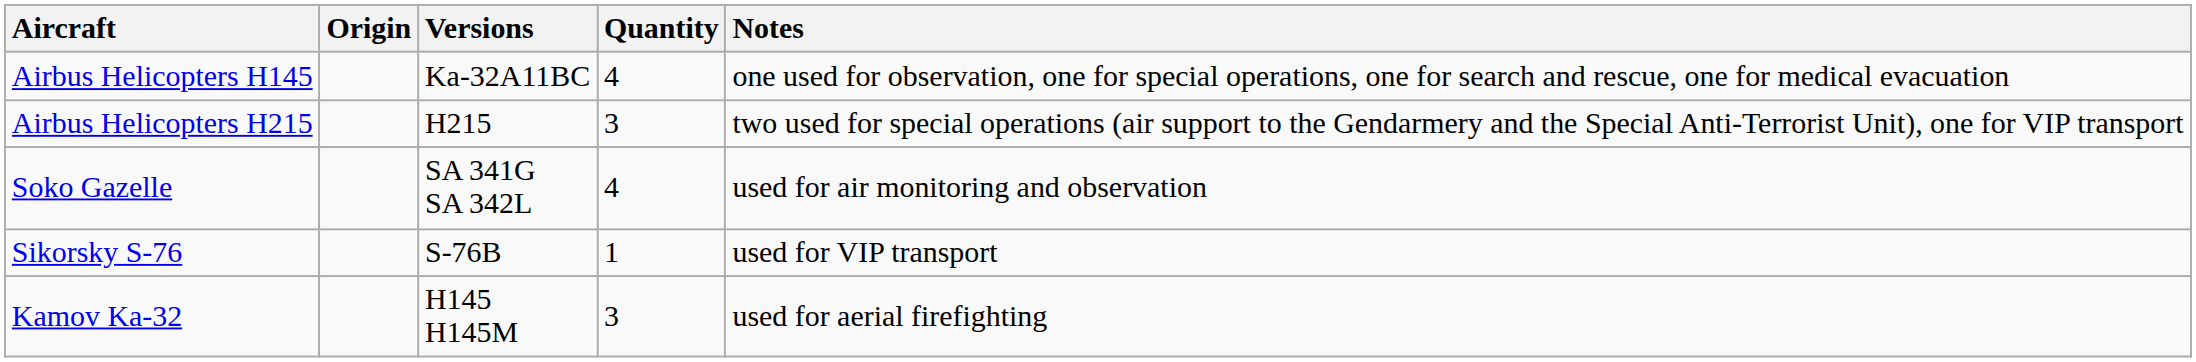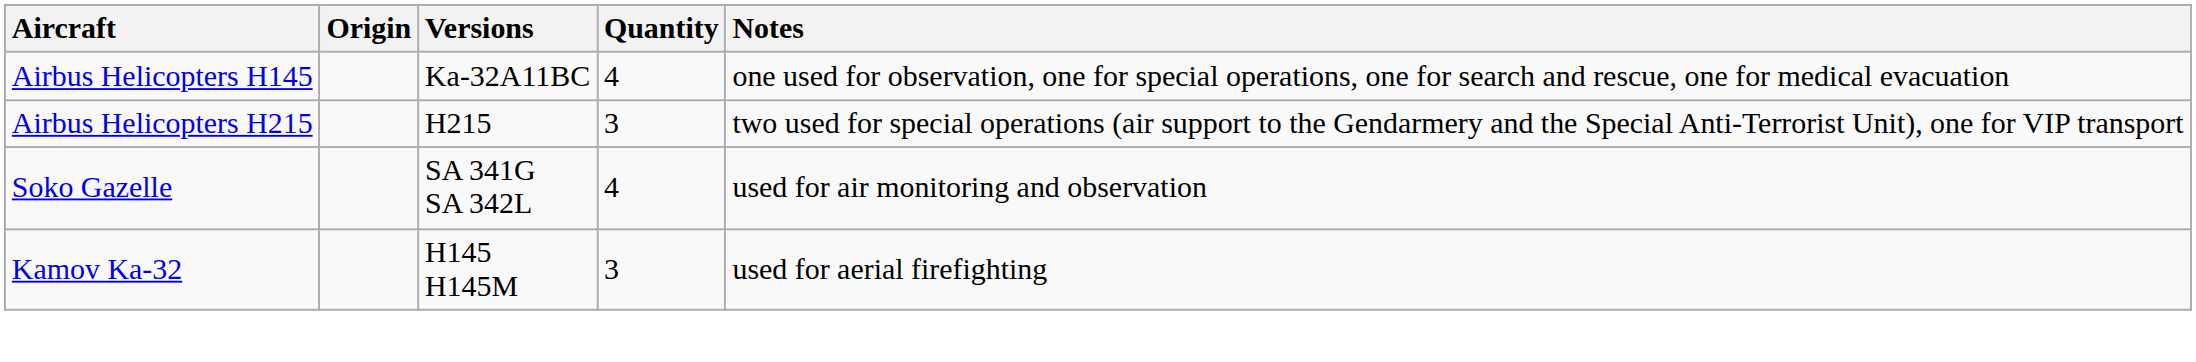- row: Sikorsky S-76 | S-76B | 1 | used for VIP transport
